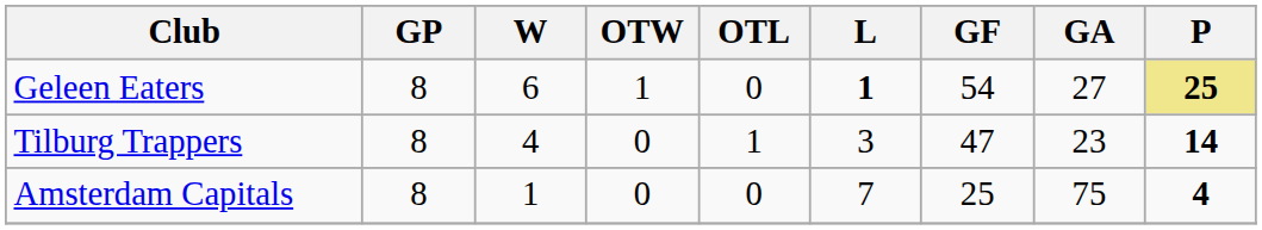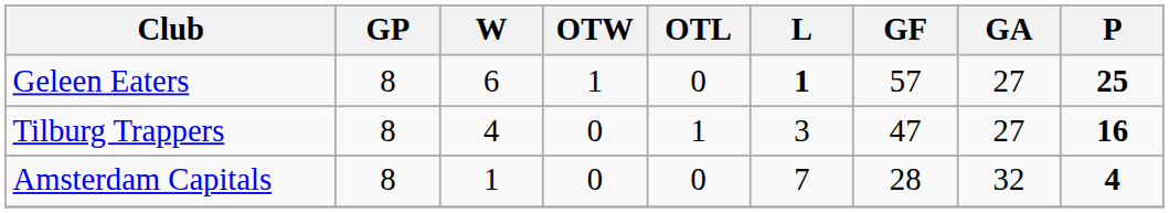Geleen Eaters | GF: 54 -> 57
Geleen Eaters | P: khaki background -> no background
Tilburg Trappers | GA: 23 -> 27
Tilburg Trappers | P: 14 -> 16
Amsterdam Capitals | GF: 25 -> 28
Amsterdam Capitals | GA: 75 -> 32
